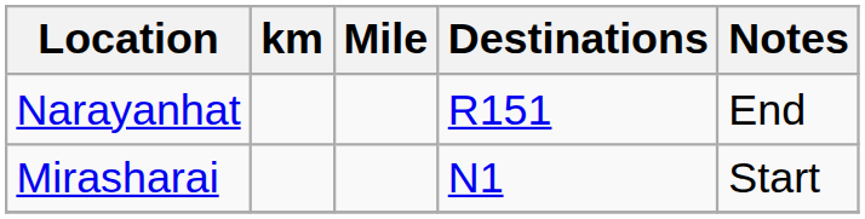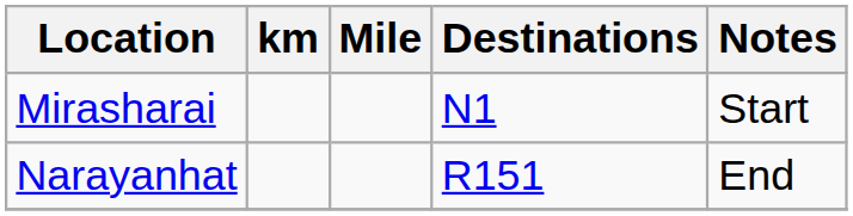rows swapped: Mirasharai <-> Narayanhat
